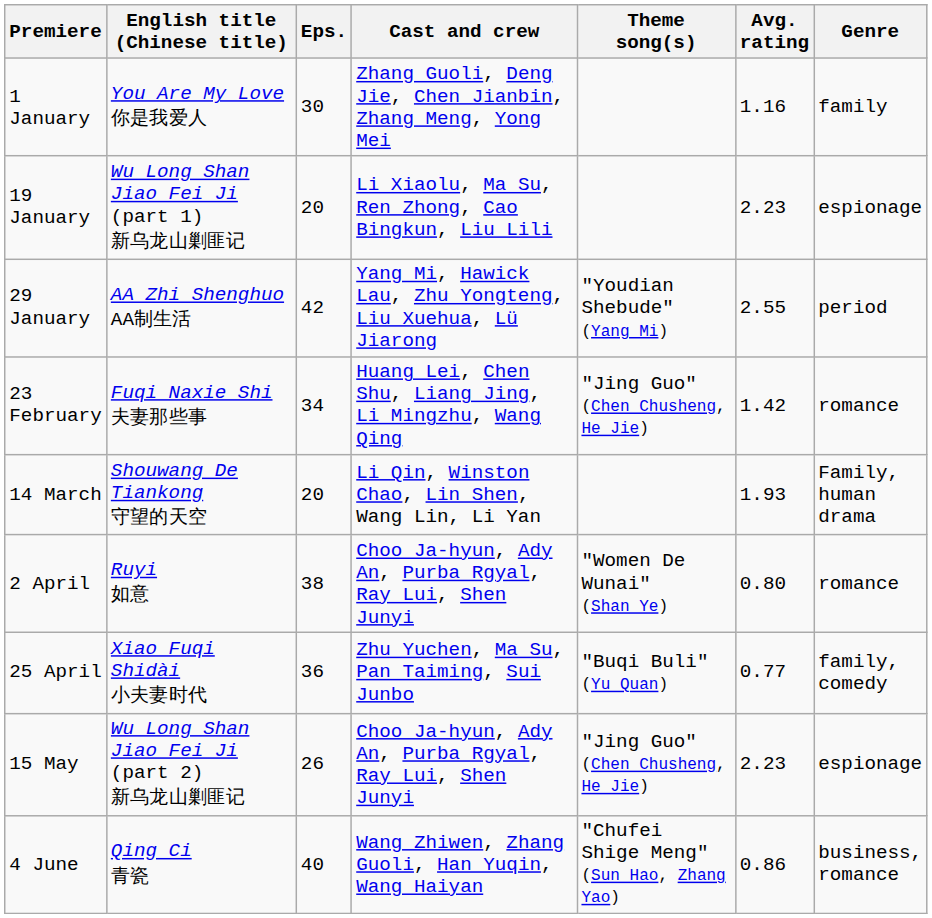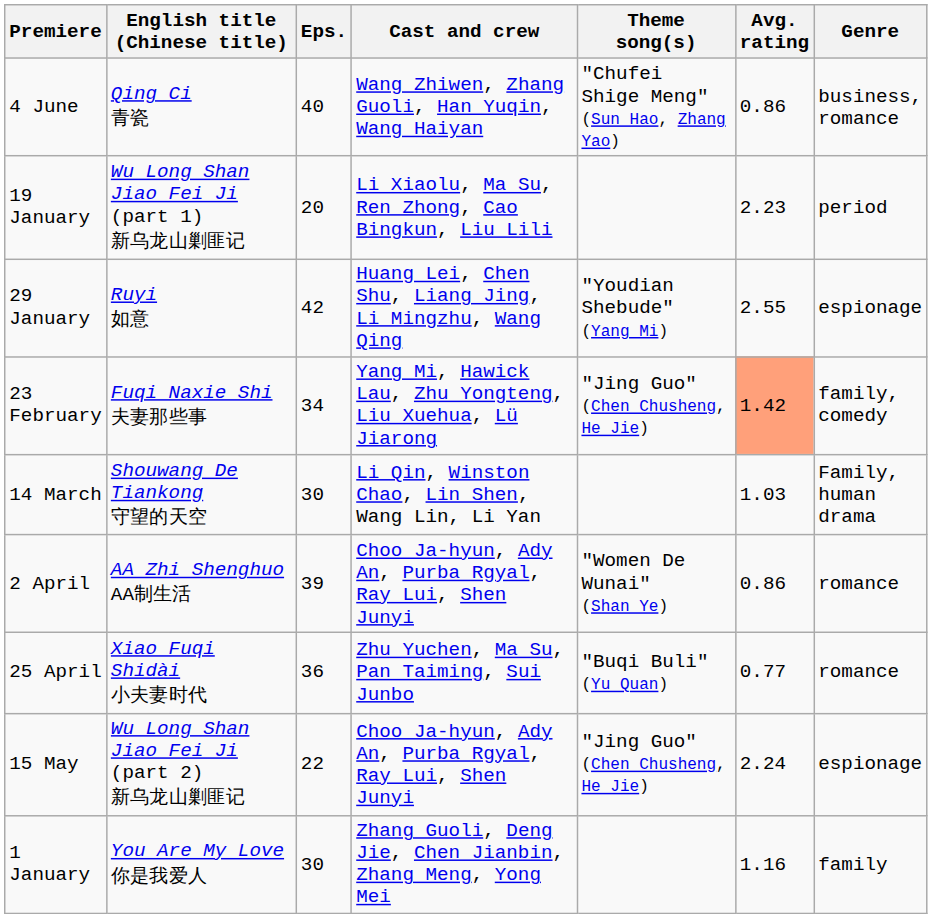rows swapped: 1 January <-> 4 June
19 January | Genre: espionage -> period
29 January | English title (Chinese title): AA Zhi Shenghuo AA制生活 -> Ruyi 如意
29 January | Cast and crew: Yang Mi, Hawick Lau, Zhu Yongteng, Liu Xuehua, Lü Jiarong -> Huang Lei, Chen Shu, Liang Jing, Li Mingzhu, Wang Qing
29 January | Genre: period -> espionage
23 February | Cast and crew: Huang Lei, Chen Shu, Liang Jing, Li Mingzhu, Wang Qing -> Yang Mi, Hawick Lau, Zhu Yongteng, Liu Xuehua, Lü Jiarong
23 February | Avg. rating: no background -> lightsalmon background
23 February | Genre: romance -> family, comedy
14 March | Eps.: 20 -> 30
14 March | Avg. rating: 1.93 -> 1.03
2 April | English title (Chinese title): Ruyi 如意 -> AA Zhi Shenghuo AA制生活
2 April | Eps.: 38 -> 39
2 April | Avg. rating: 0.80 -> 0.86
25 April | Genre: family, comedy -> romance
15 May | Eps.: 26 -> 22
15 May | Avg. rating: 2.23 -> 2.24
